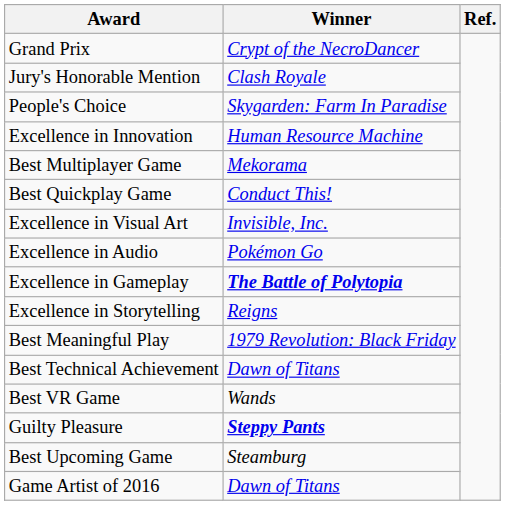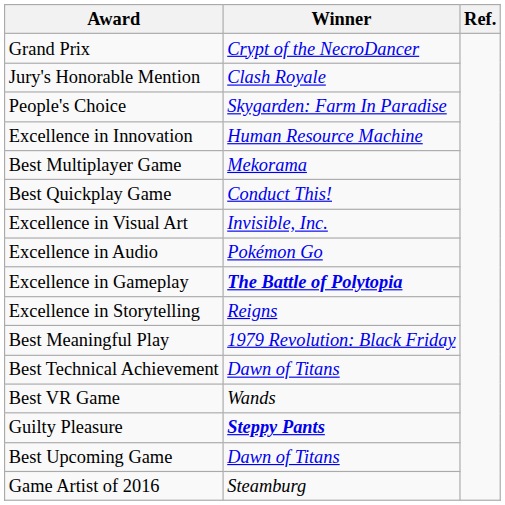Best Upcoming Game | Winner: Steamburg -> Dawn of Titans
Game Artist of 2016 | Winner: Dawn of Titans -> Steamburg
